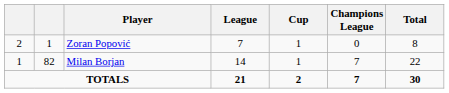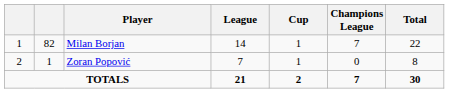rows swapped: Milan Borjan <-> Zoran Popović
